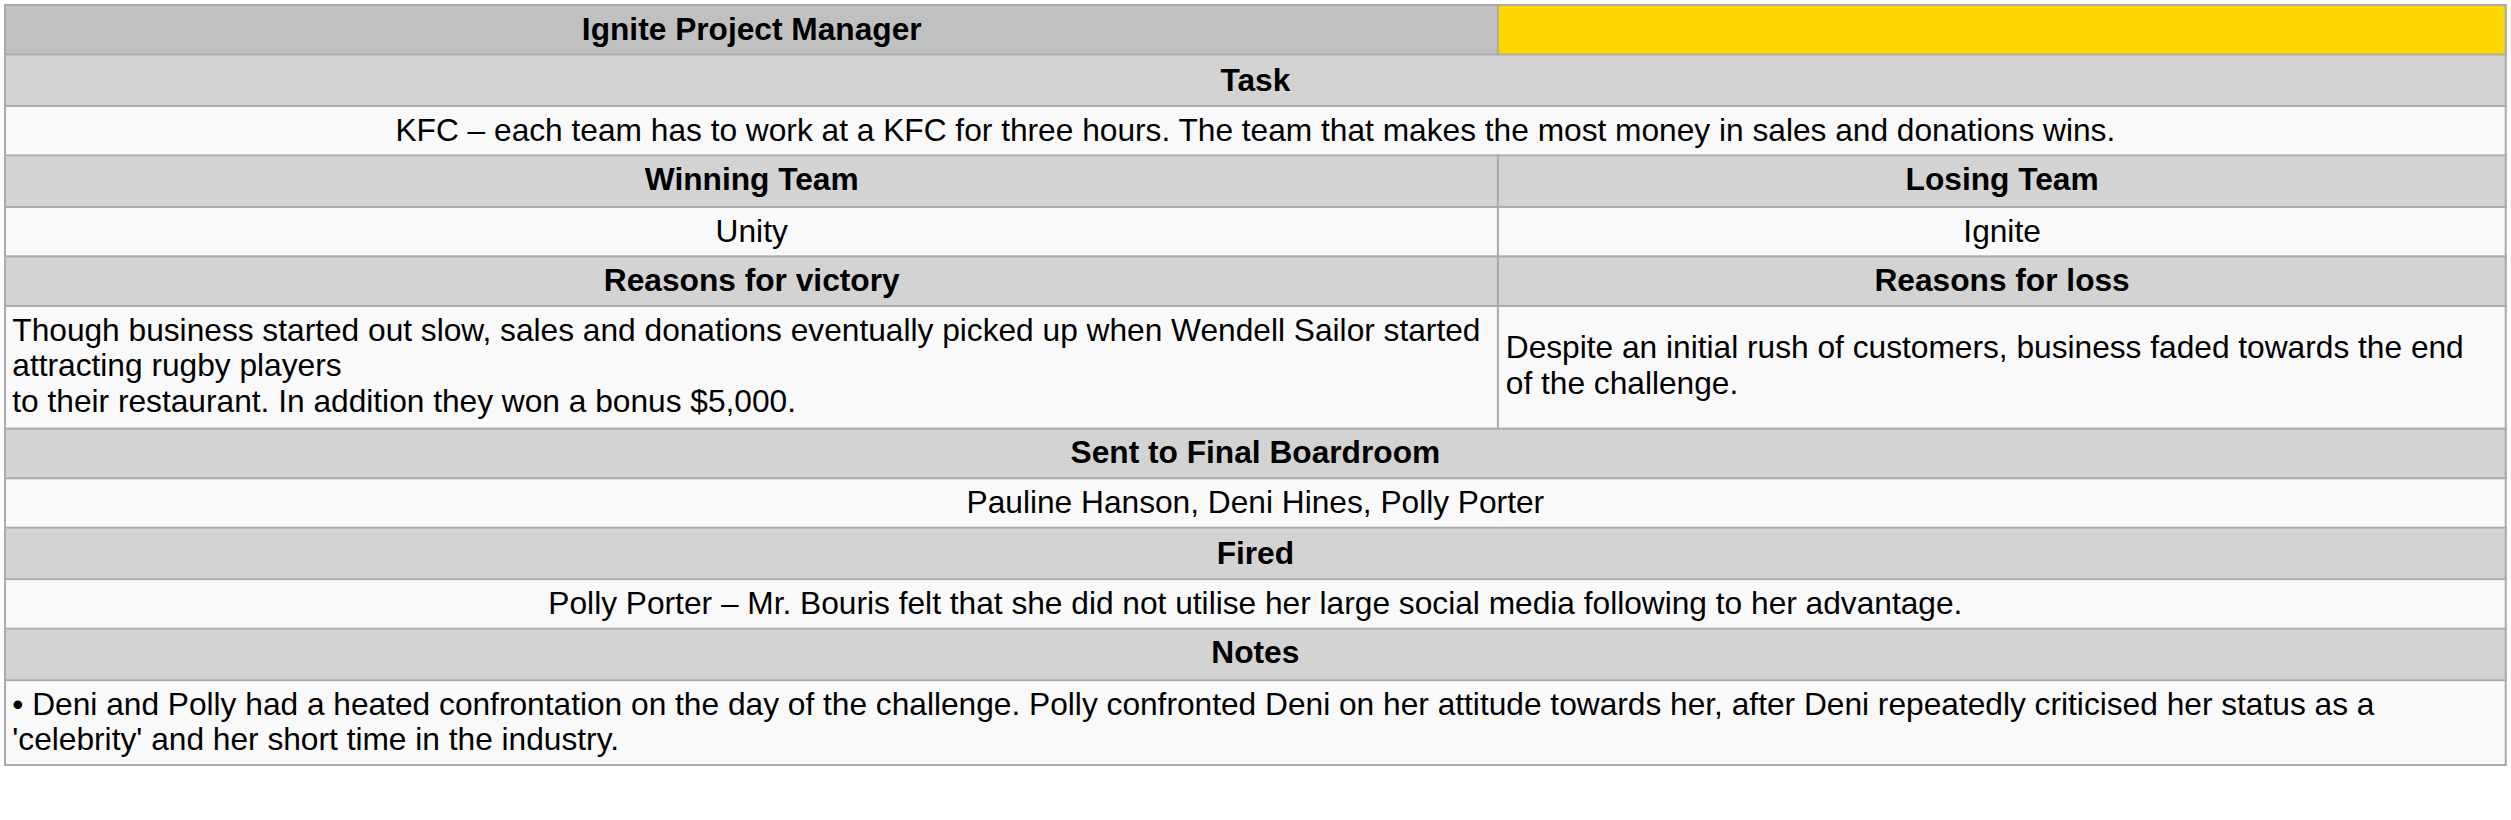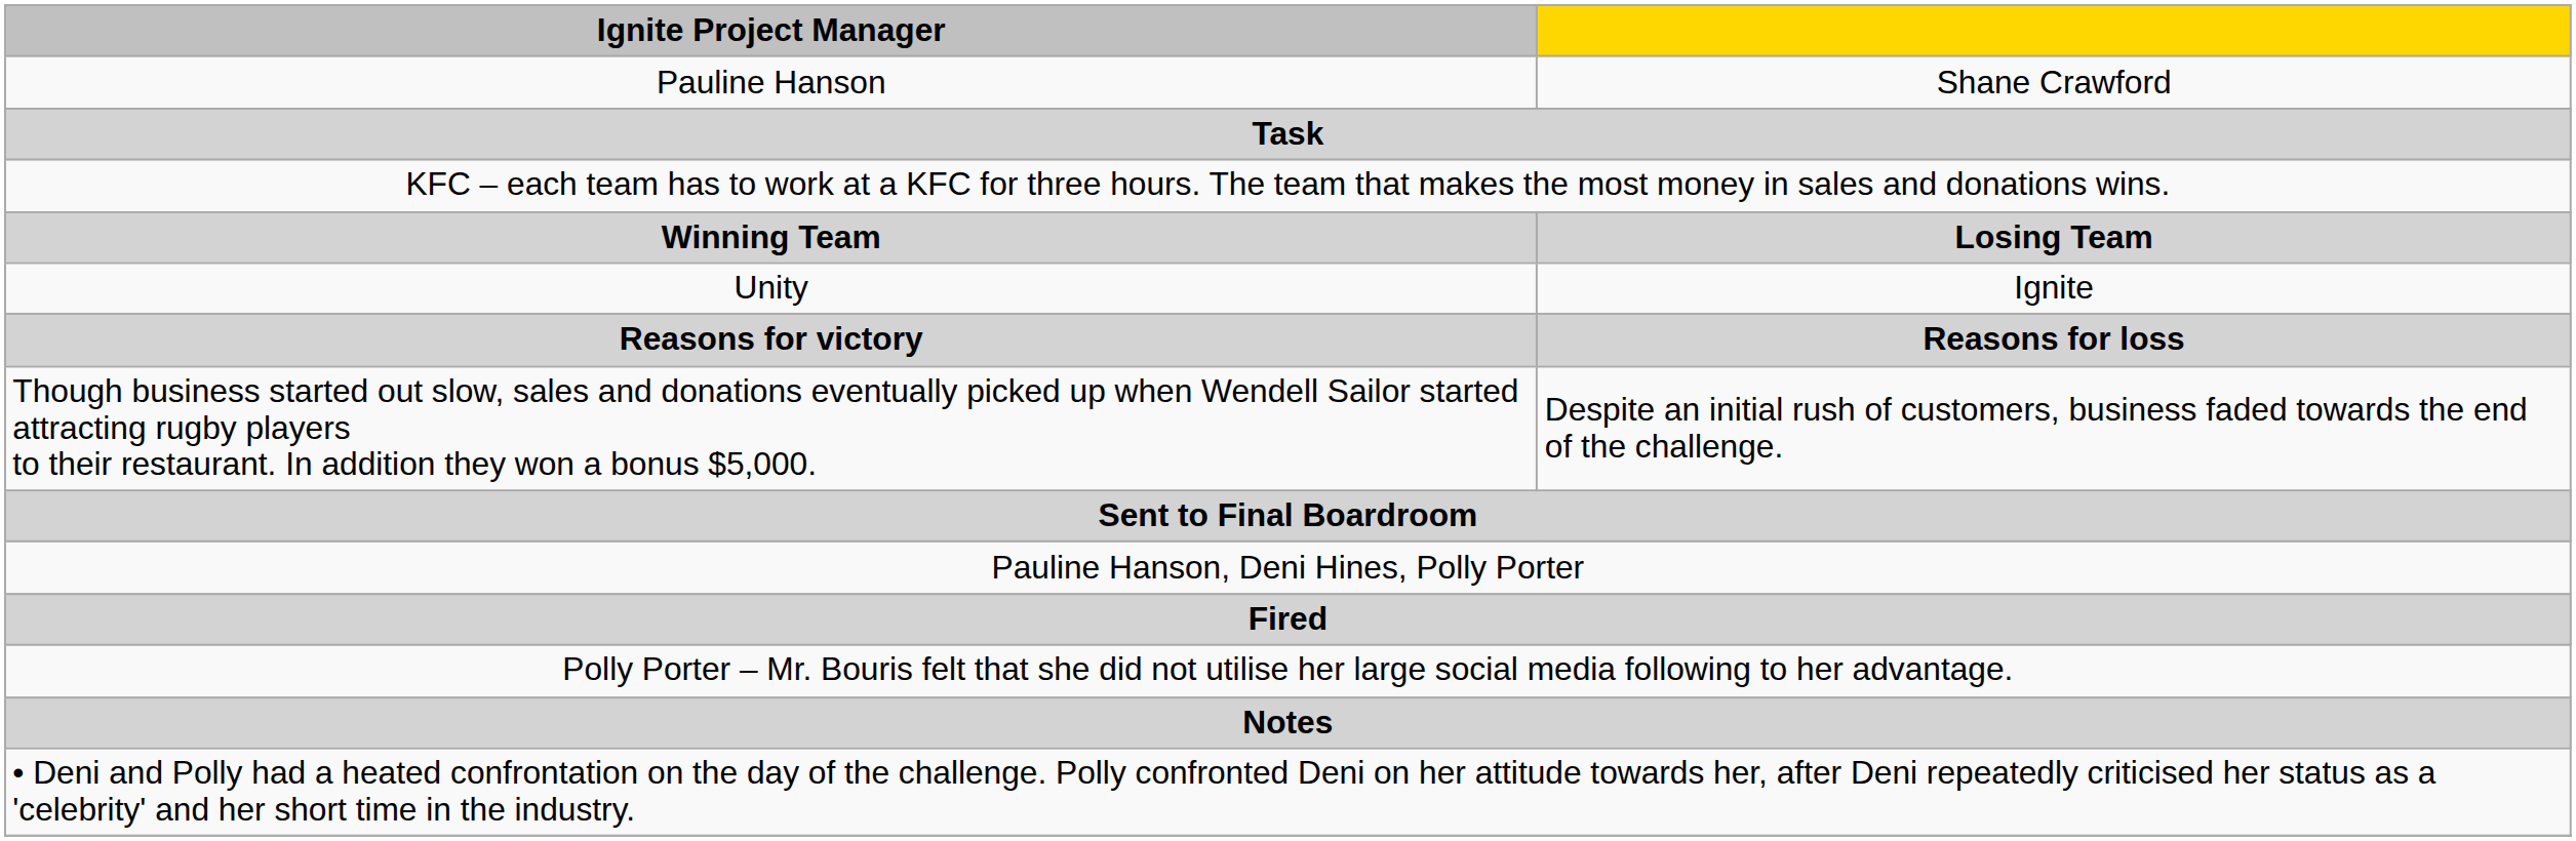+ row: Pauline Hanson | Shane Crawford
